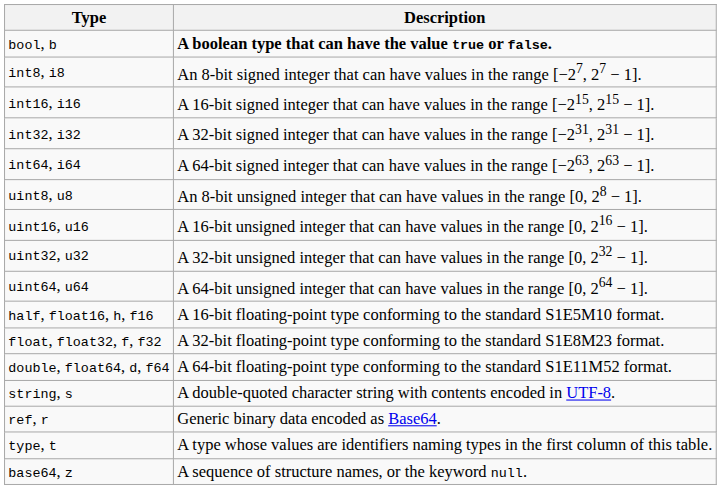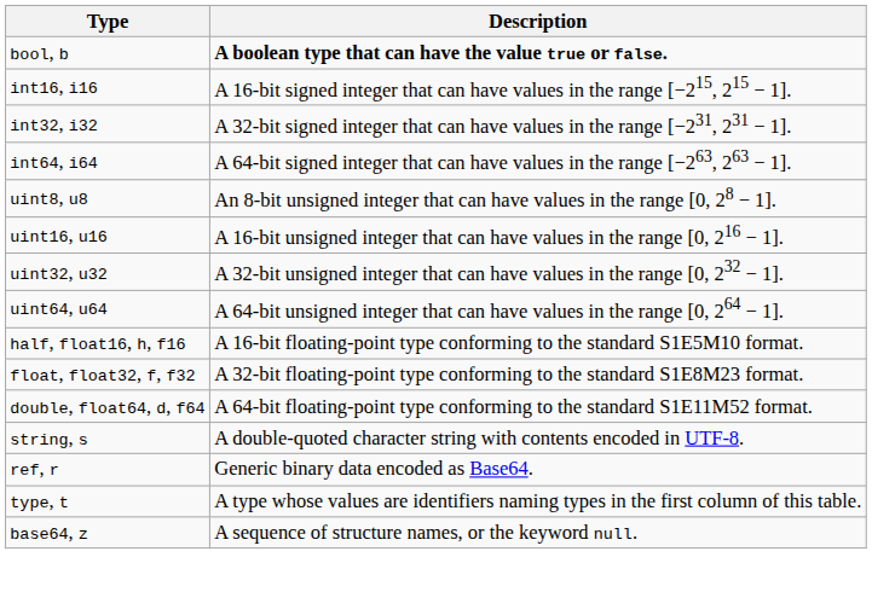- row: int8, i8 | An 8-bit signed integer that can have values in the range [−27, 27 − 1].
